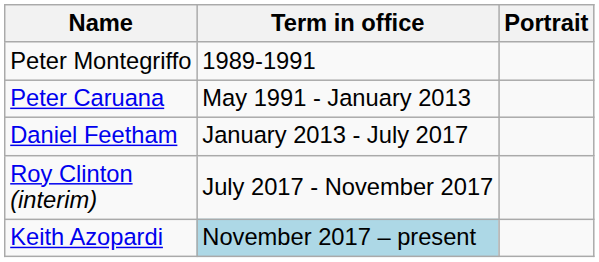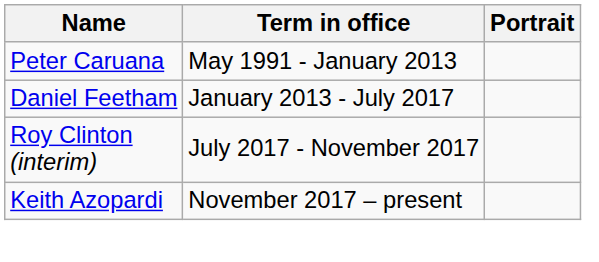- row: Peter Montegriffo | 1989-1991
Keith Azopardi | Term in office: lightblue background -> no background
